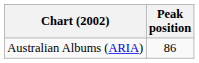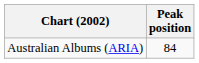Australian Albums (ARIA) | Peak position: 86 -> 84
